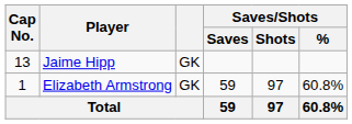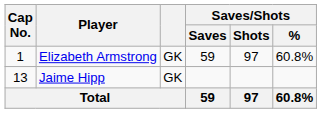rows swapped: Elizabeth Armstrong <-> Jaime Hipp
